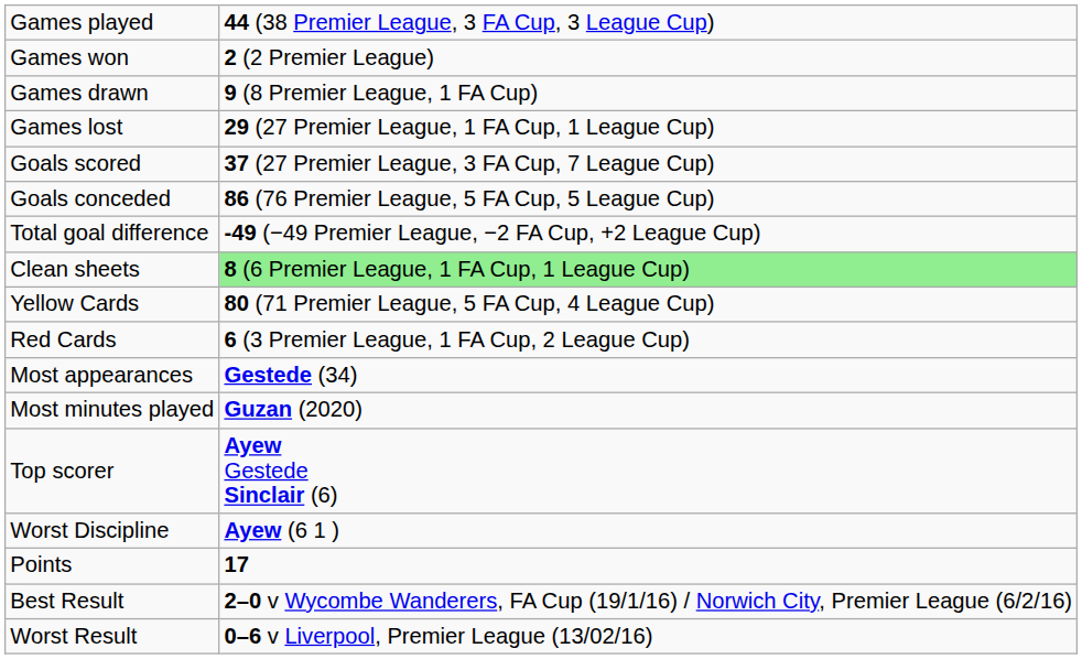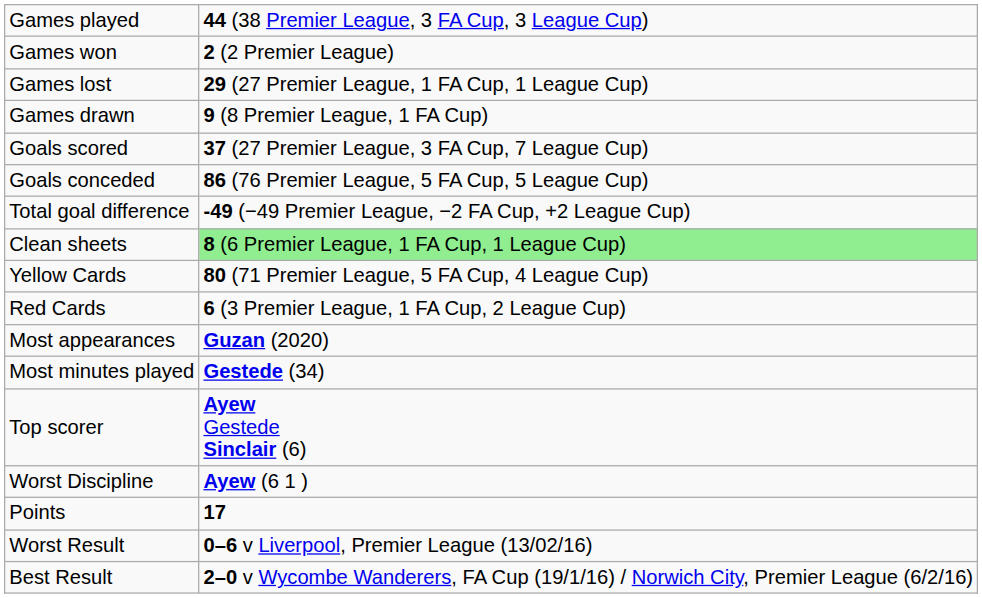rows swapped: Games drawn <-> Games lost
Most appearances | column 2: Gestede (34) -> Guzan (2020)
Most minutes played | column 2: Guzan (2020) -> Gestede (34)
rows swapped: Best Result <-> Worst Result
